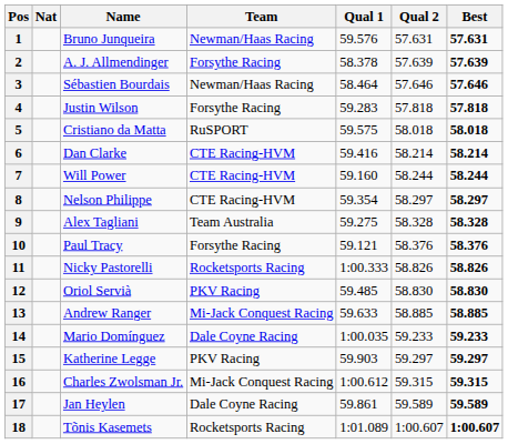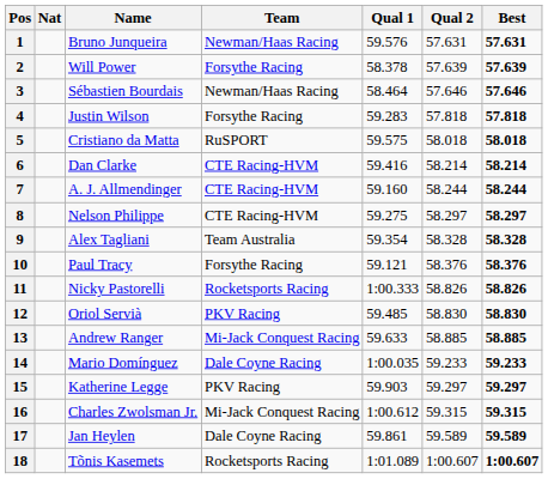2 | Name: A. J. Allmendinger -> Will Power
7 | Name: Will Power -> A. J. Allmendinger
8 | Qual 1: 59.354 -> 59.275
9 | Qual 1: 59.275 -> 59.354
